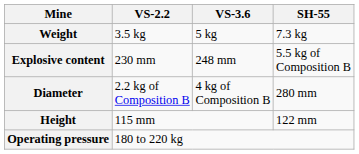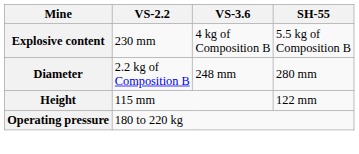- row: Weight | 3.5 kg | 5 kg | 7.3 kg
Explosive content | VS-3.6: 248 mm -> 4 kg of Composition B
Diameter | VS-3.6: 4 kg of Composition B -> 248 mm
